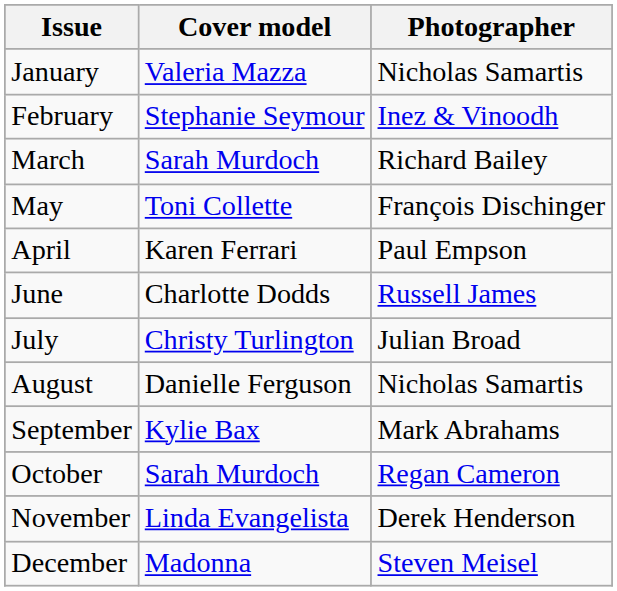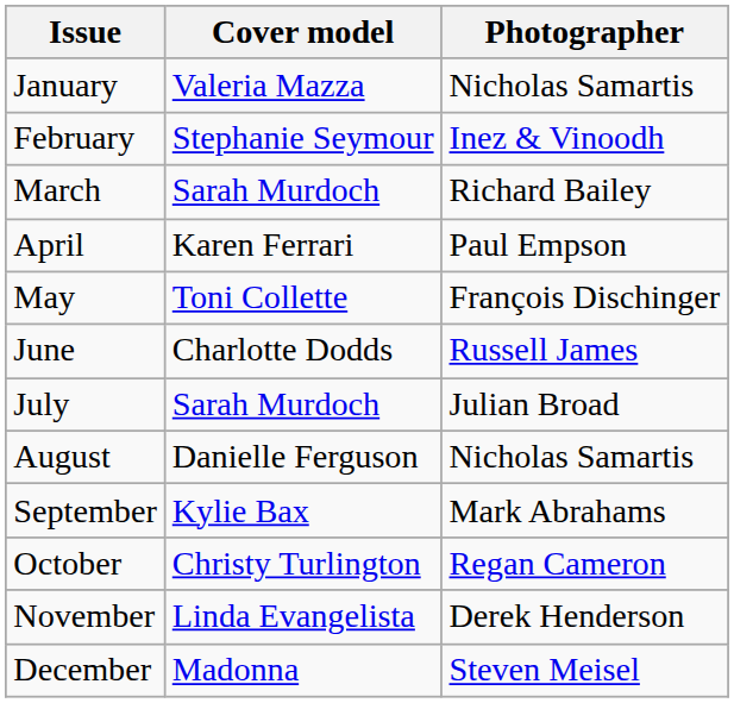rows swapped: April <-> May
July | Cover model: Christy Turlington -> Sarah Murdoch
October | Cover model: Sarah Murdoch -> Christy Turlington
